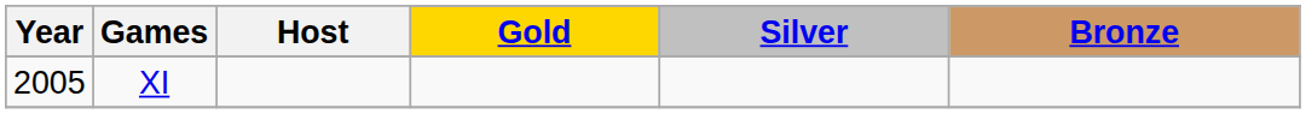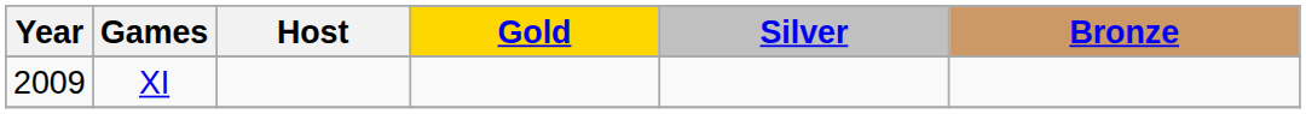XI | Year: 2005 -> 2009
